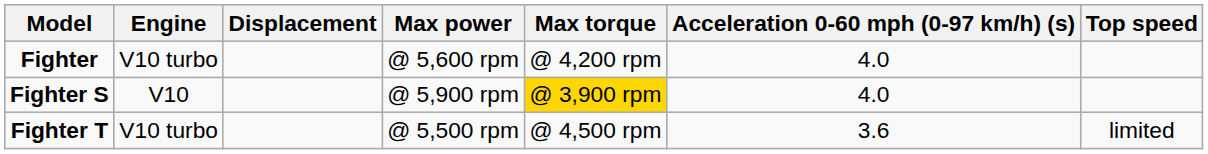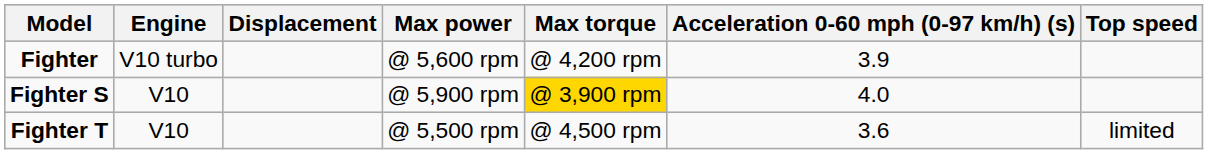Fighter | Acceleration 0-60 mph (0-97 km/h) (s): 4.0 -> 3.9
Fighter T | Engine: V10 turbo -> V10
